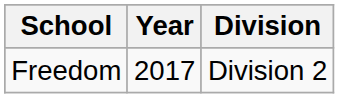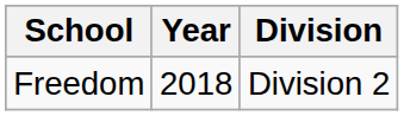Freedom | Year: 2017 -> 2018
